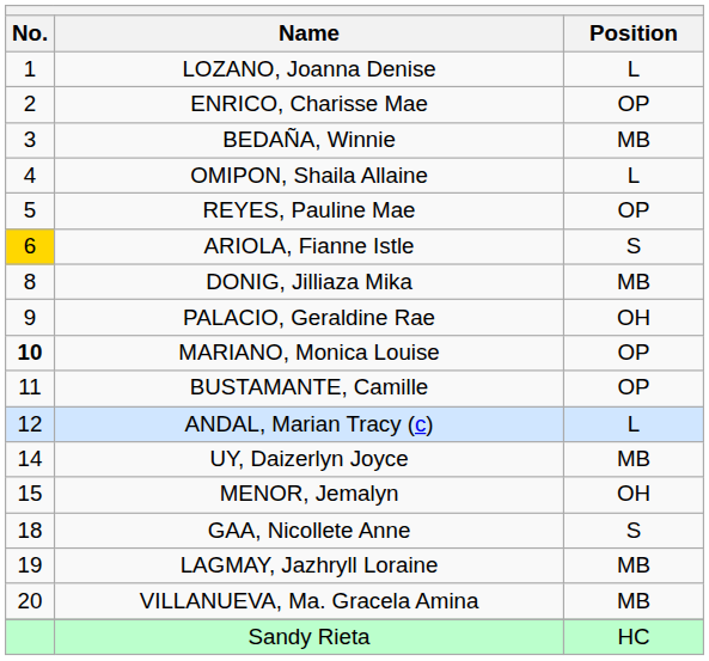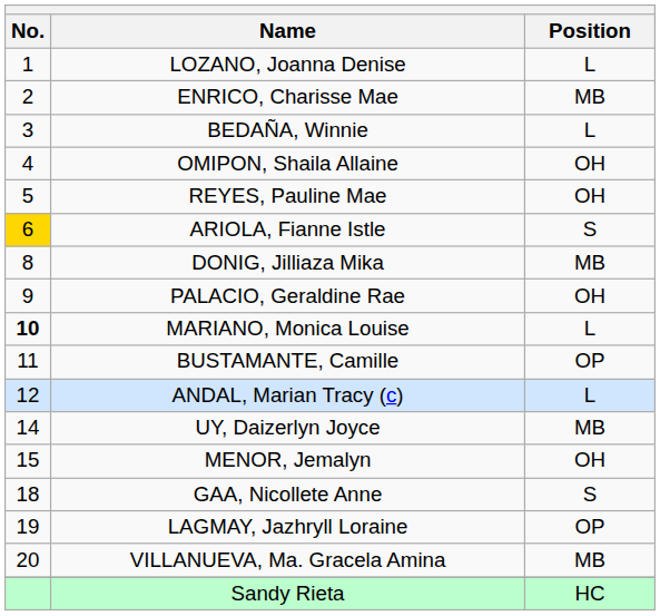ENRICO, Charisse Mae | Position: OP -> MB
BEDAÑA, Winnie | Position: MB -> L
OMIPON, Shaila Allaine | Position: L -> OH
REYES, Pauline Mae | Position: OP -> OH
MARIANO, Monica Louise | Position: OP -> L
LAGMAY, Jazhryll Loraine | Position: MB -> OP
